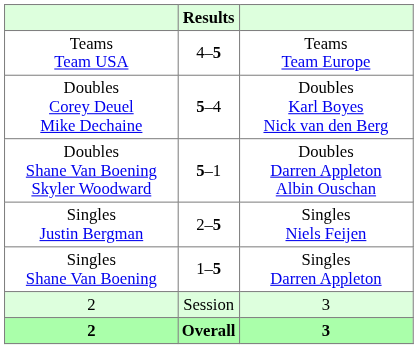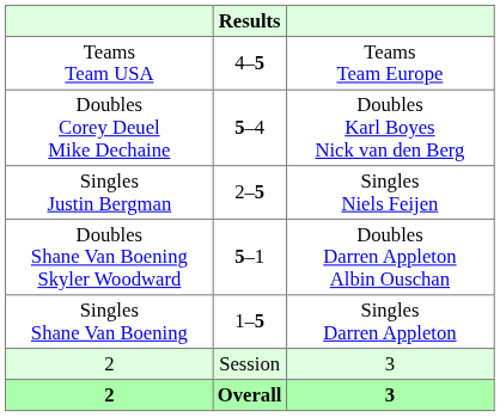rows swapped: Singles Justin Bergman <-> Doubles Shane Van Boening Skyler Woodward
